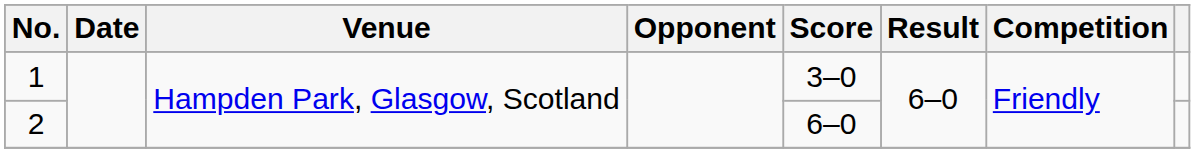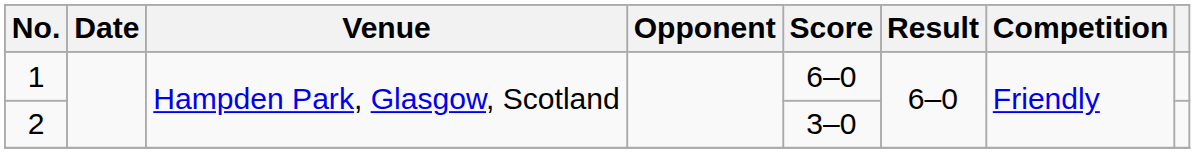1 | Score: 3–0 -> 6–0
2 | Score: 6–0 -> 3–0
